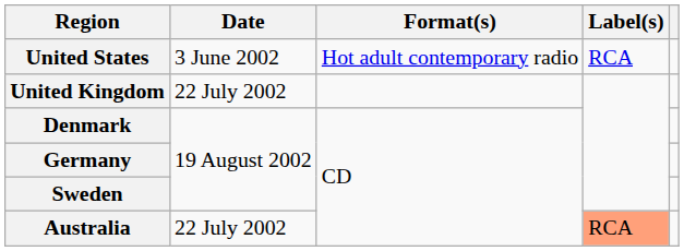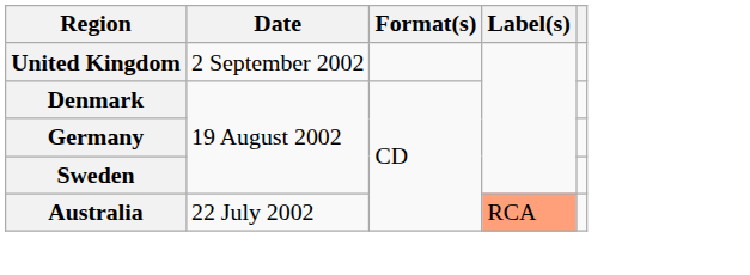- row: United States | 3 June 2002 | Hot adult contemporary radio | RCA
United Kingdom | Date: 22 July 2002 -> 2 September 2002
